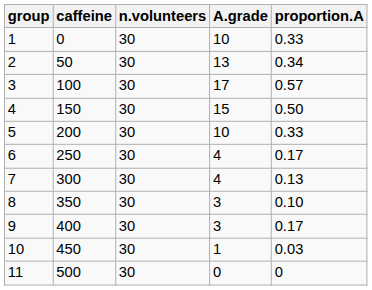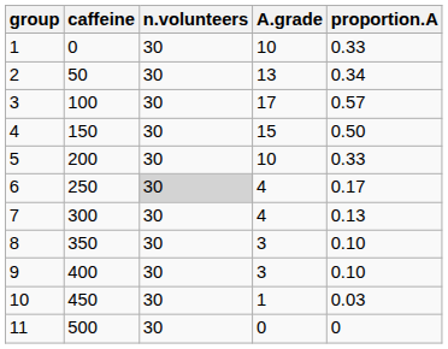6 | n.volunteers: no background -> lightgrey background
9 | proportion.A: 0.17 -> 0.10
